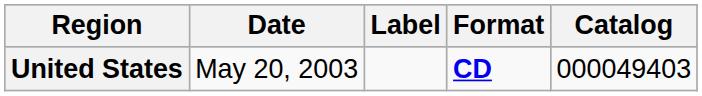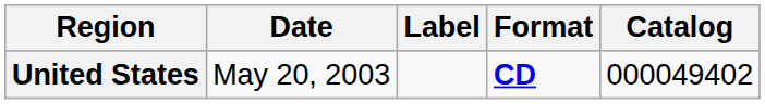United States | Catalog: 000049403 -> 000049402
